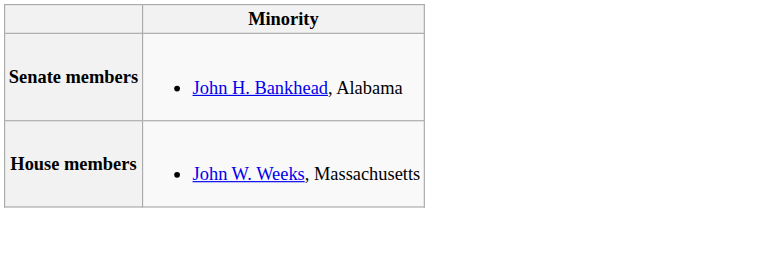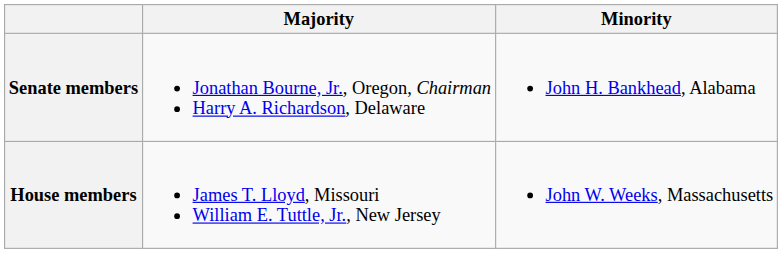+ column: Majority | Jonathan Bourne, Jr., Oregon, Chairman Harry A. Richardson, Delaware | James T. Lloyd, Missouri William E. Tuttle, Jr., New Jersey
